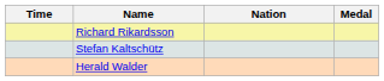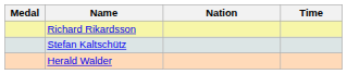columns swapped: Medal <-> Time
